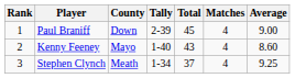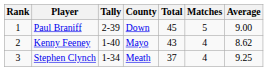columns swapped: County <-> Tally
Paul Braniff | Matches: 4 -> 5
Kenny Feeney | Average: 8.60 -> 8.62
